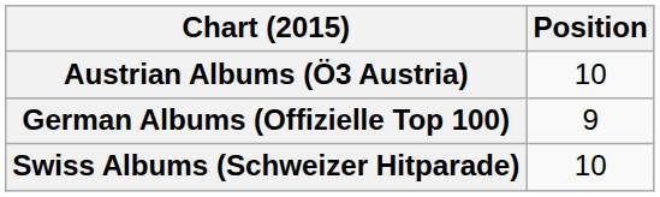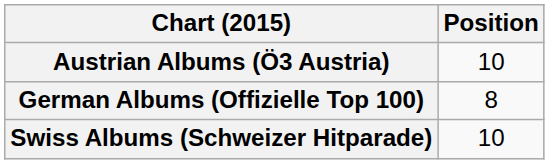German Albums (Offizielle Top 100) | Position: 9 -> 8
